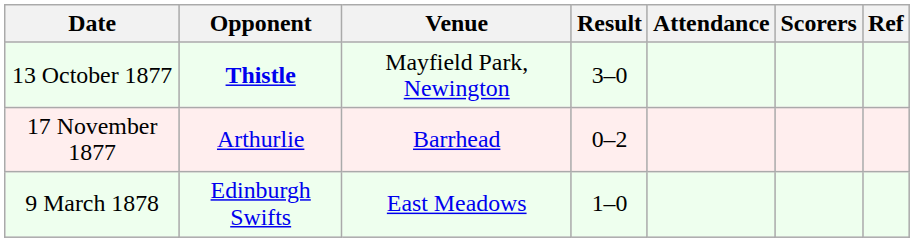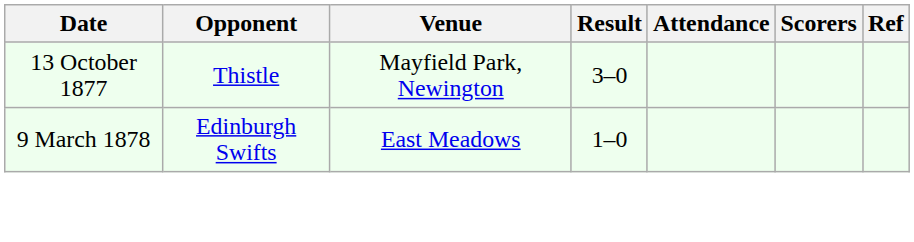13 October 1877 | Opponent: bold -> normal
- row: 17 November 1877 | Arthurlie | Barrhead | 0–2
